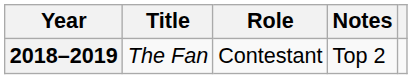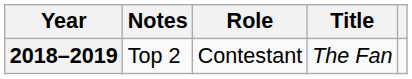columns swapped: Title <-> Notes
